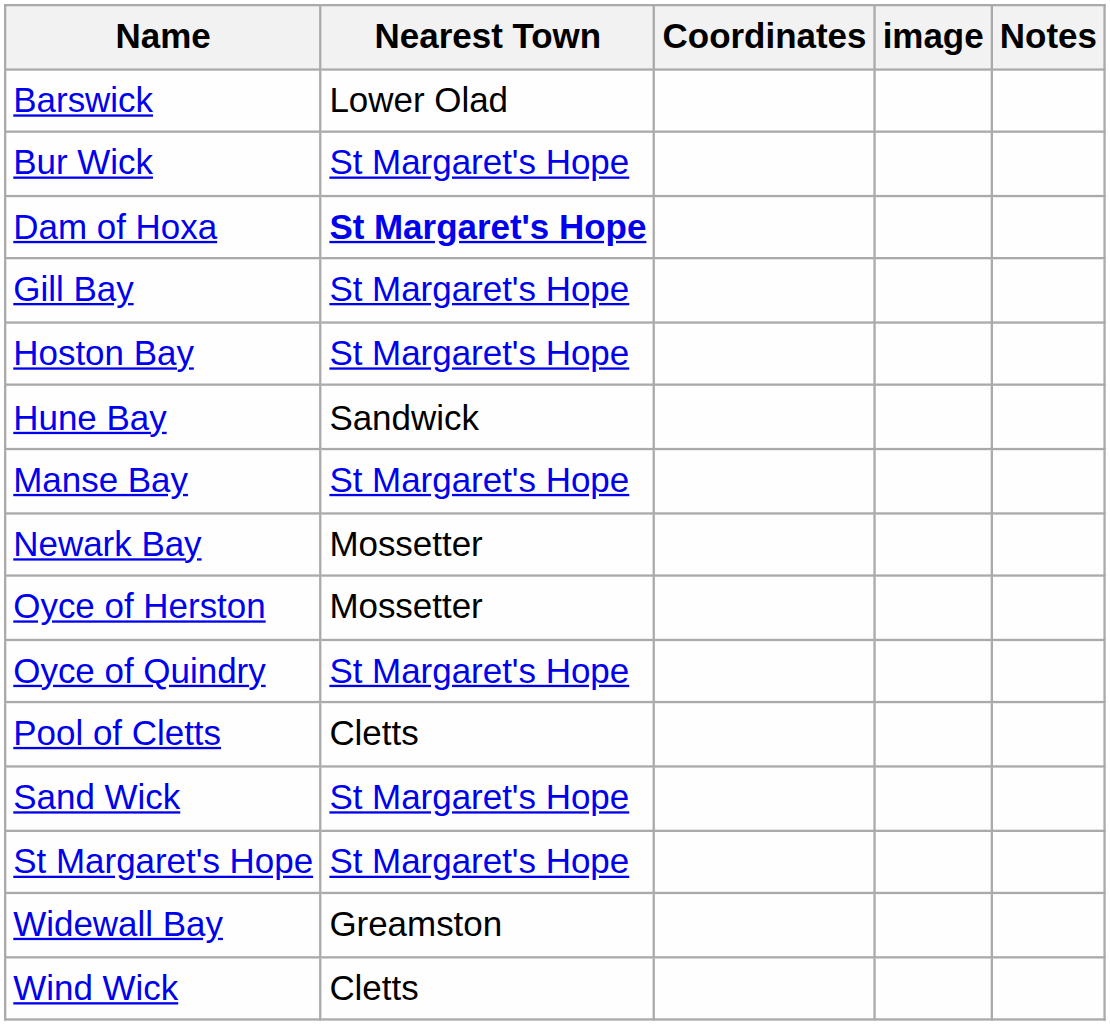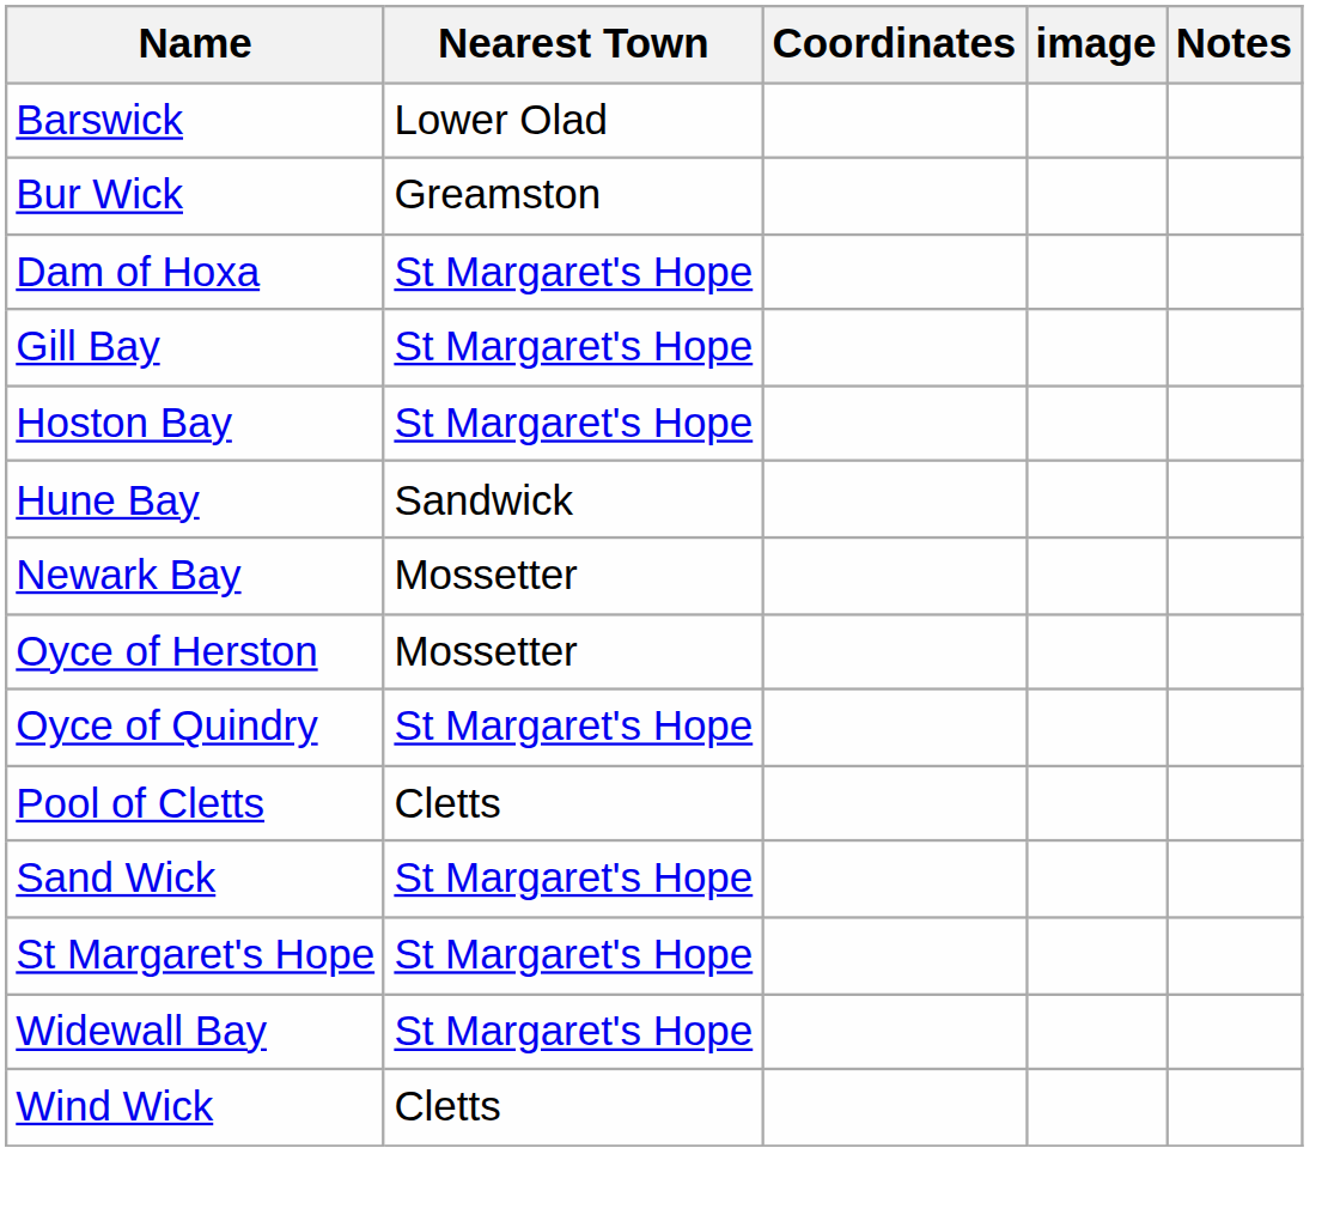Bur Wick | Nearest Town: St Margaret's Hope -> Greamston
Dam of Hoxa | Nearest Town: bold -> normal
- row: Manse Bay | St Margaret's Hope
Widewall Bay | Nearest Town: Greamston -> St Margaret's Hope
